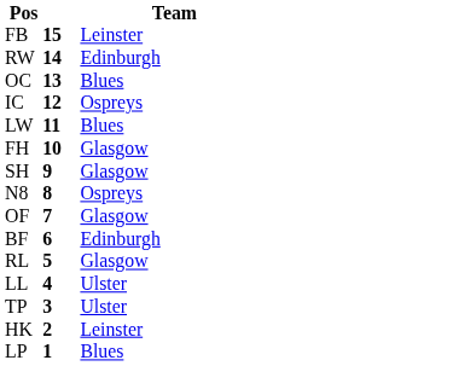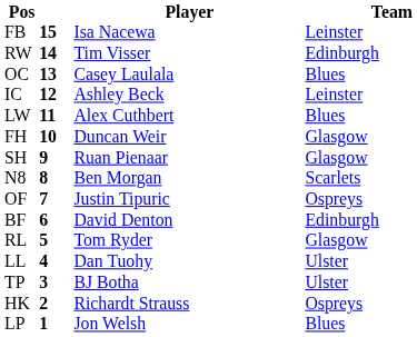+ column: Player | Isa Nacewa | Tim Visser | Casey Laulala | Ashley Beck | Alex Cuthbert | Duncan Weir | Ruan Pienaar | Ben Morgan | Justin Tipuric | David Denton | Tom Ryder | Dan Tuohy | BJ Botha | Richardt Strauss | Jon Welsh
IC | Team: Ospreys -> Leinster
N8 | Team: Ospreys -> Scarlets
OF | Team: Glasgow -> Ospreys
HK | Team: Leinster -> Ospreys
